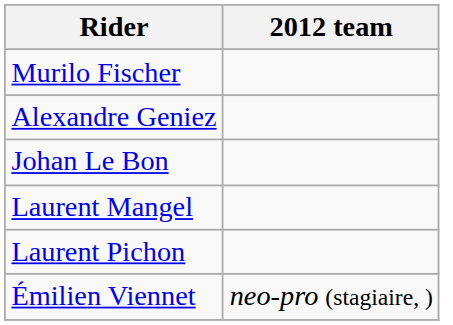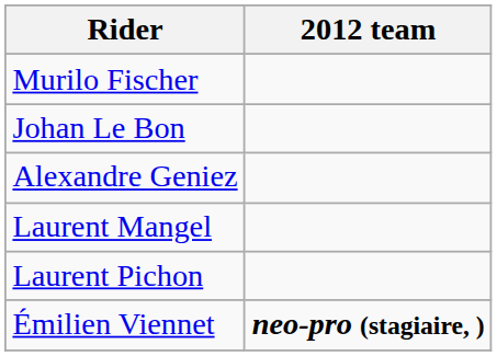rows swapped: Alexandre Geniez <-> Johan Le Bon
Émilien Viennet | 2012 team: normal -> bold
